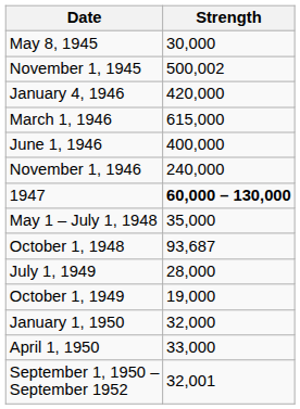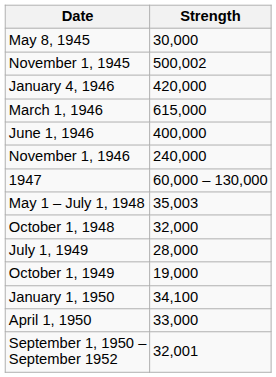1947 | Strength: bold -> normal
May 1 – July 1, 1948 | Strength: 35,000 -> 35,003
October 1, 1948 | Strength: 93,687 -> 32,000
January 1, 1950 | Strength: 32,000 -> 34,100
